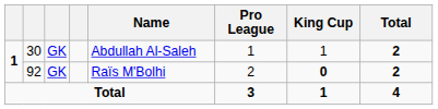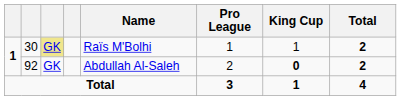30 | column 3: no background -> khaki background
30 | Name: Abdullah Al-Saleh -> Raïs M'Bolhi
92 | Name: Raïs M'Bolhi -> Abdullah Al-Saleh
